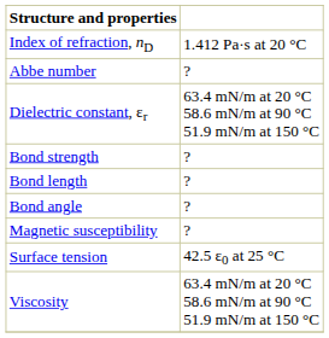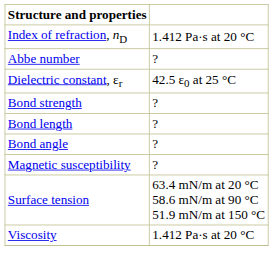Dielectric constant, εr | column 2: 63.4 mN/m at 20 °C 58.6 mN/m at 90 °C 51.9 mN/m at 150 °C -> 42.5 ε0 at 25 °C
Surface tension | column 2: 42.5 ε0 at 25 °C -> 63.4 mN/m at 20 °C 58.6 mN/m at 90 °C 51.9 mN/m at 150 °C
Viscosity | column 2: 63.4 mN/m at 20 °C 58.6 mN/m at 90 °C 51.9 mN/m at 150 °C -> 1.412 Pa·s at 20 °C
